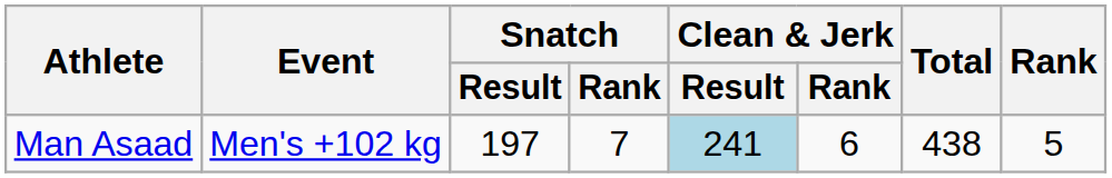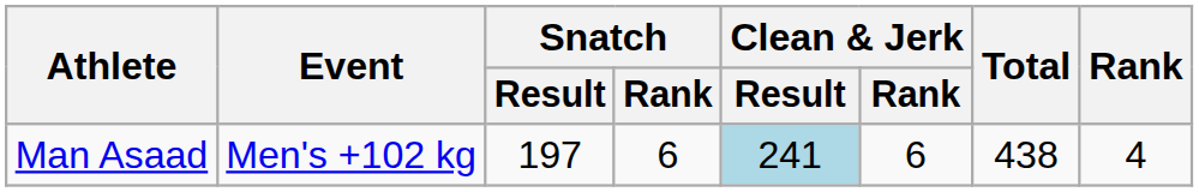Man Asaad | Snatch / Rank: 7 -> 6
Man Asaad | Rank: 5 -> 4
